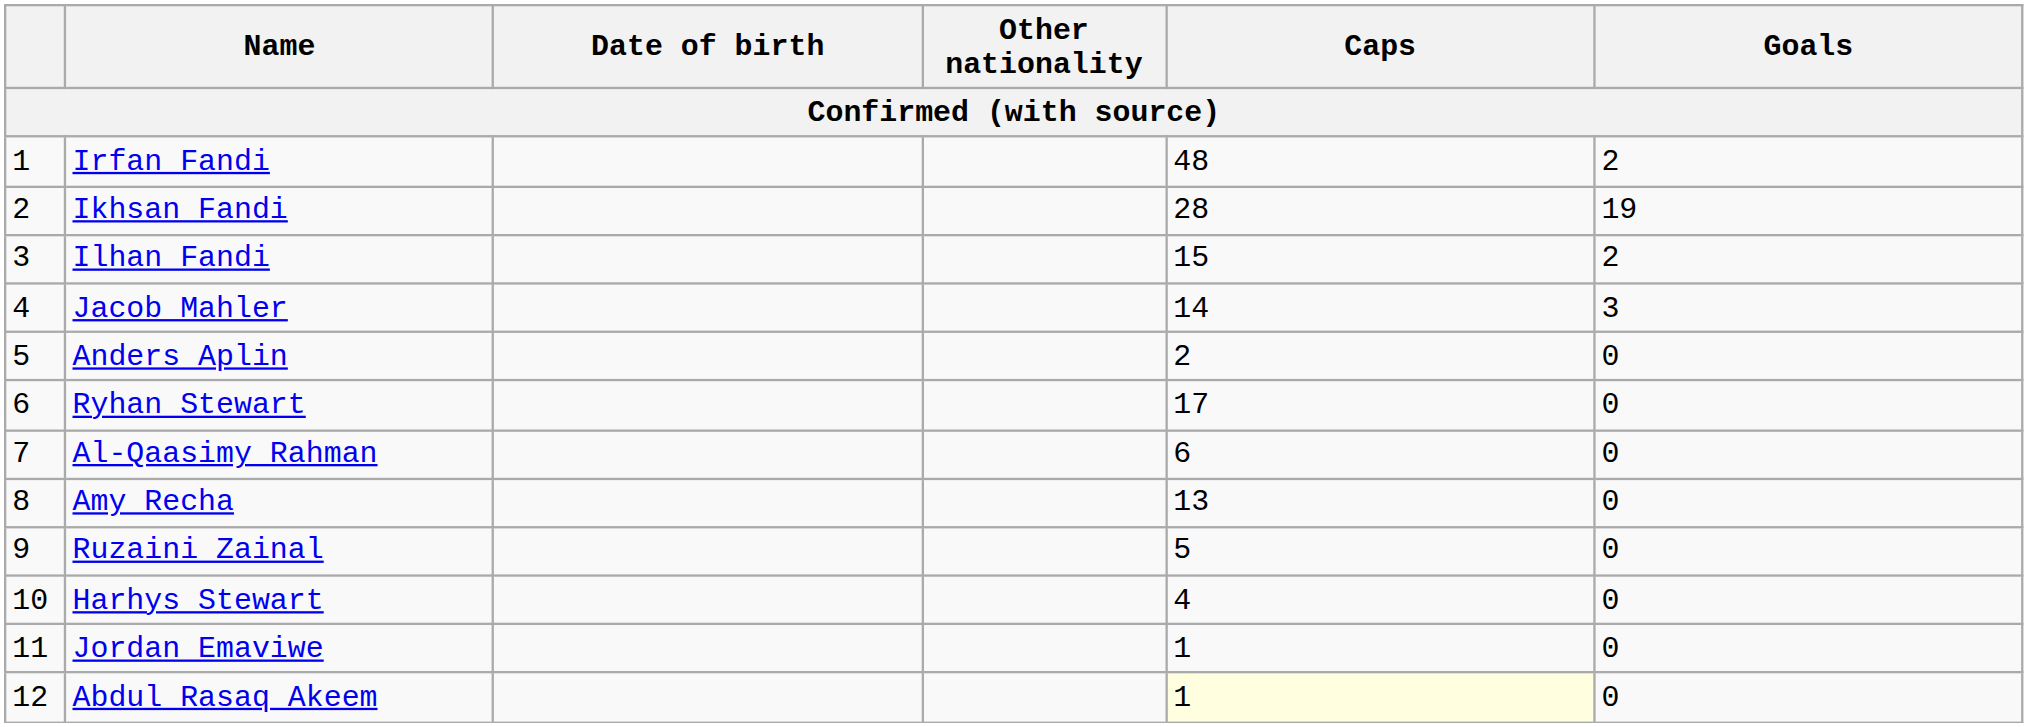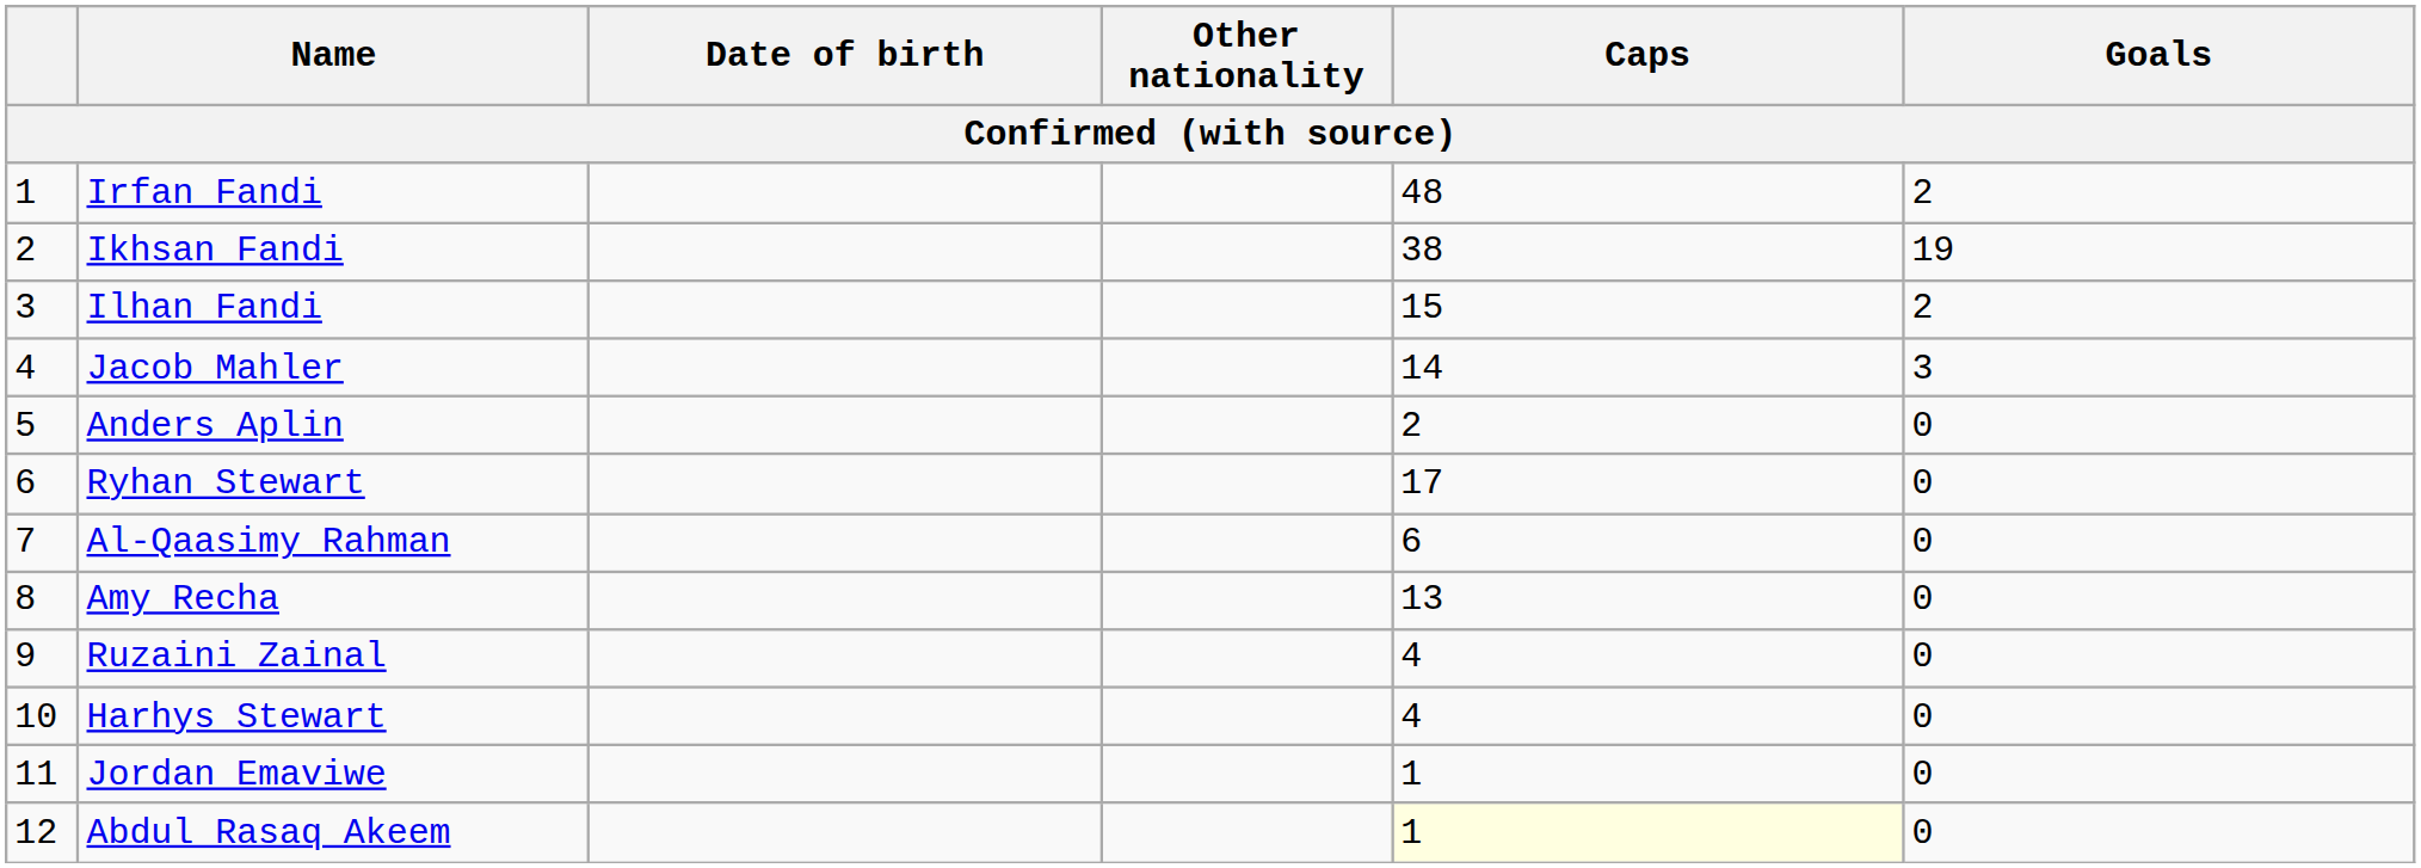Ikhsan Fandi | Caps: 28 -> 38
Ruzaini Zainal | Caps: 5 -> 4
